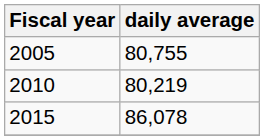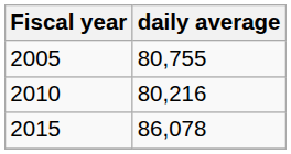2010 | daily average: 80,219 -> 80,216
